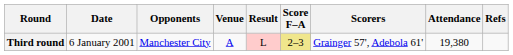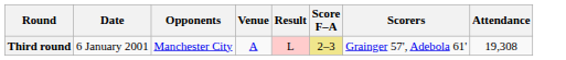- column: Refs
Third round | Attendance: 19,380 -> 19,308
